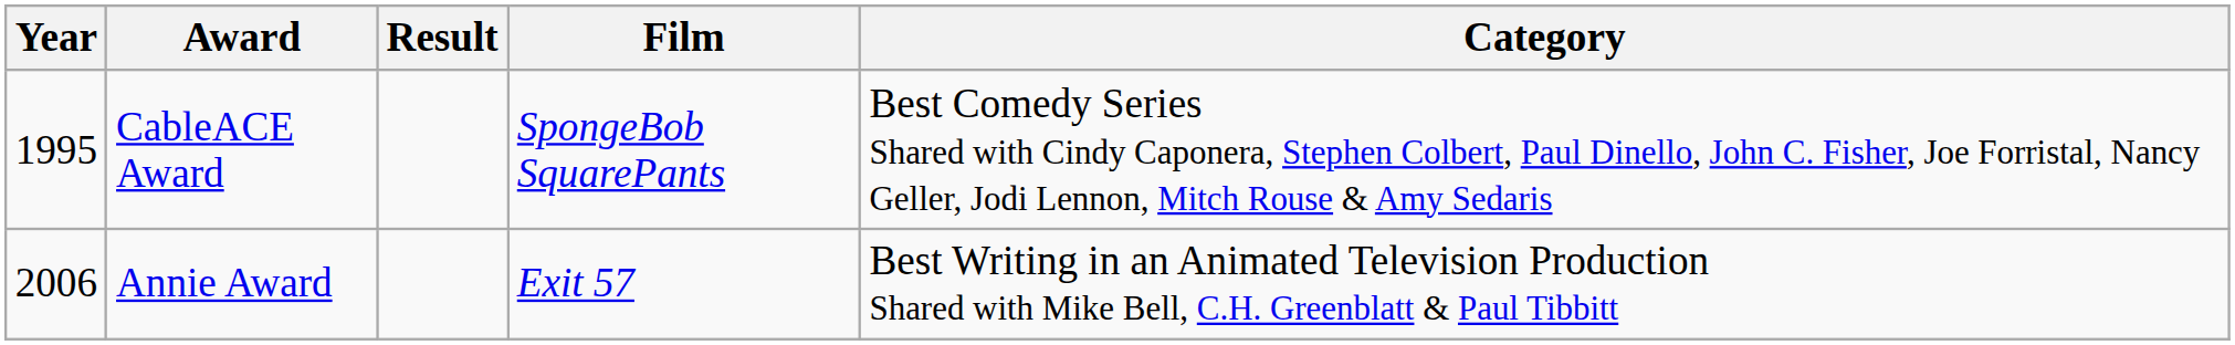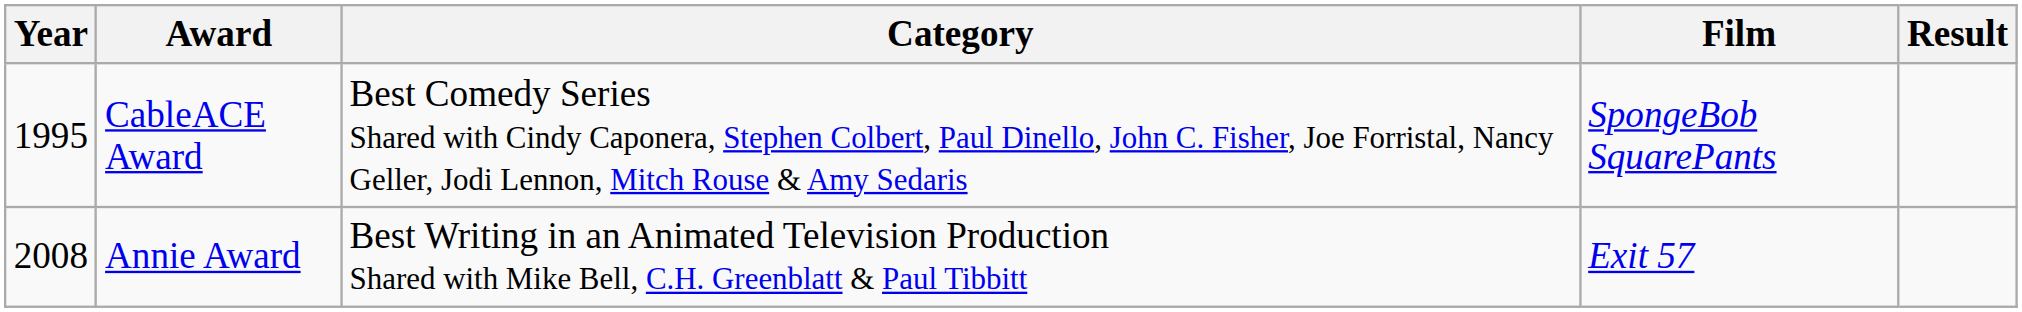columns swapped: Category <-> Result
Annie Award | Year: 2006 -> 2008
